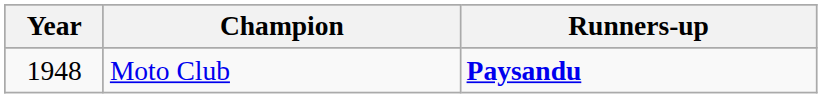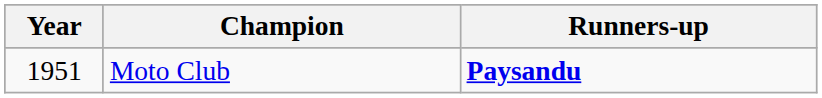Moto Club | Year: 1948 -> 1951
